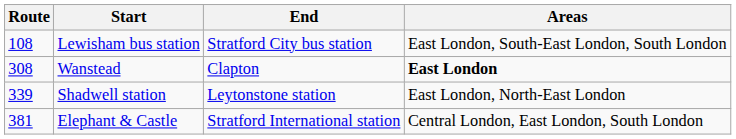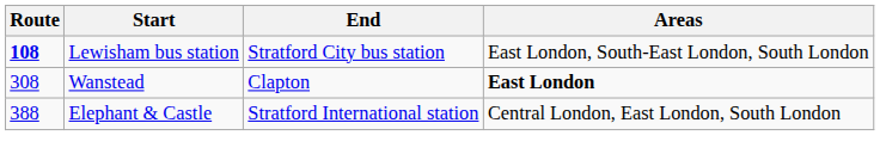Lewisham bus station | Route: normal -> bold
- row: 339 | Shadwell station | Leytonstone station | East London, North-East London
Elephant & Castle | Route: 381 -> 388
